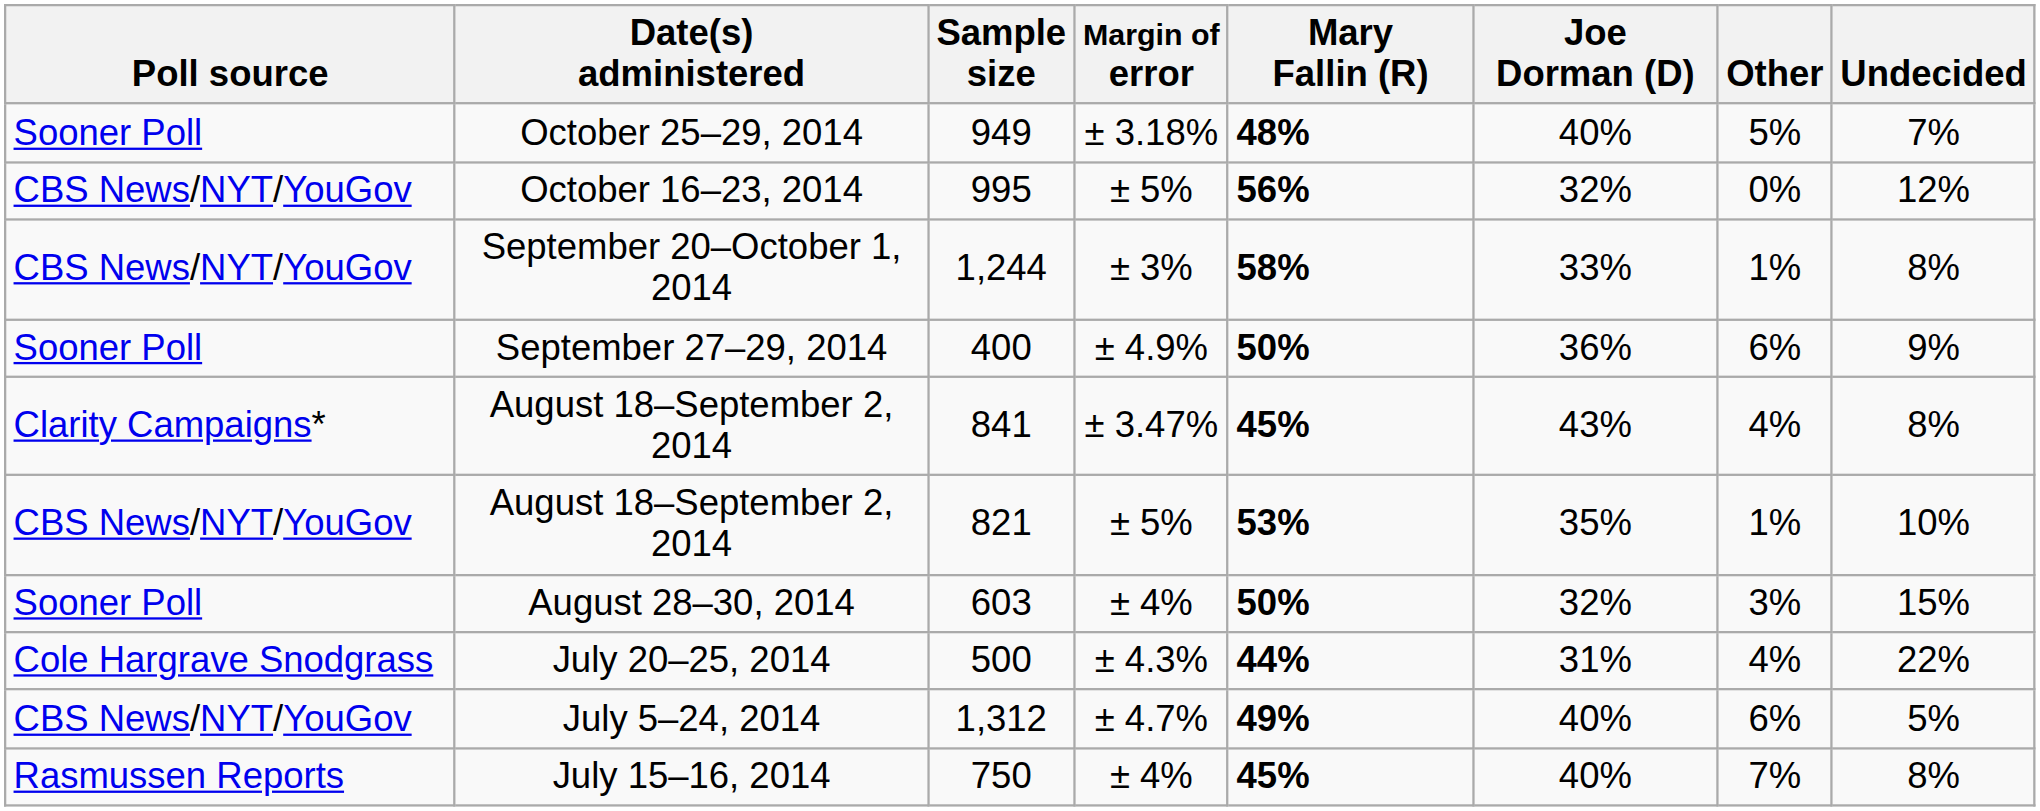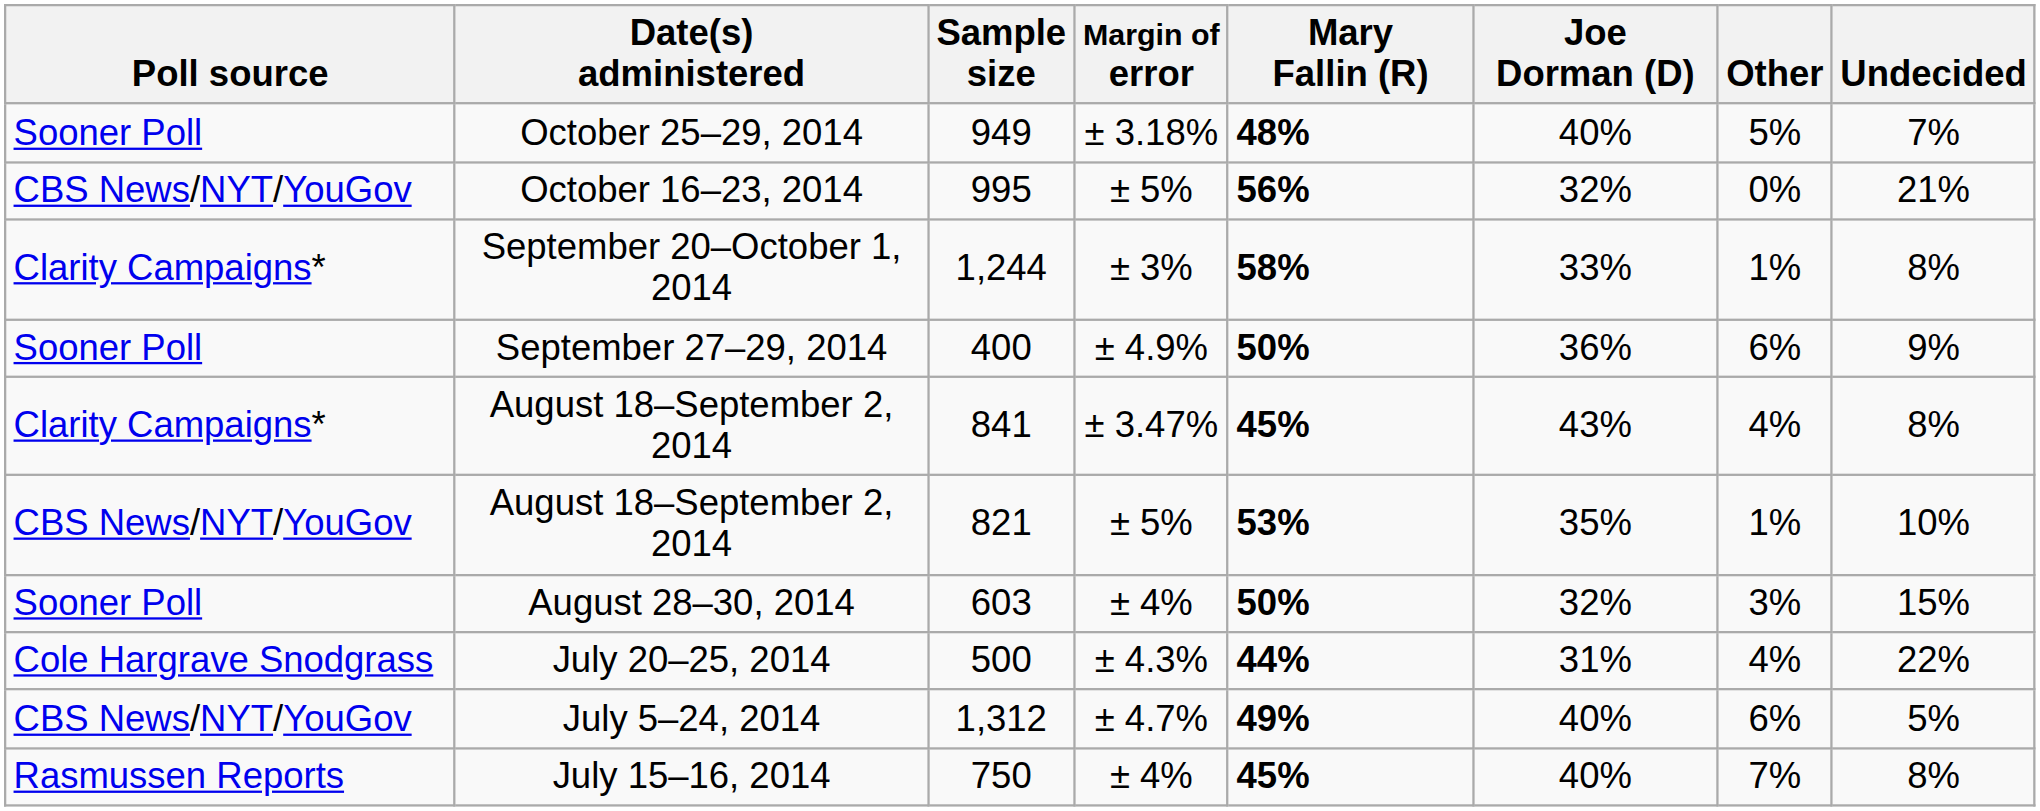October 16–23, 2014 | Undecided: 12% -> 21%
September 20–October 1, 2014 | Poll source: CBS News/NYT/YouGov -> Clarity Campaigns*
